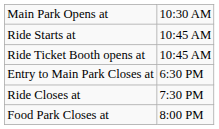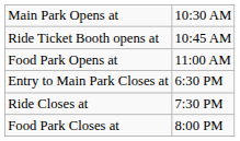- row: Ride Starts at | 10:45 AM
+ row: Food Park Opens at | 11:00 AM
